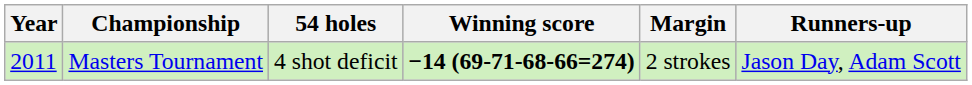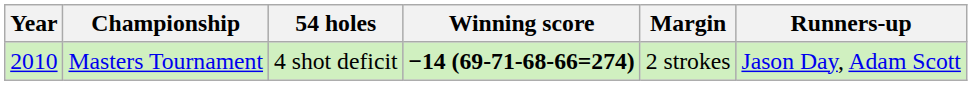Masters Tournament | Year: 2011 -> 2010
